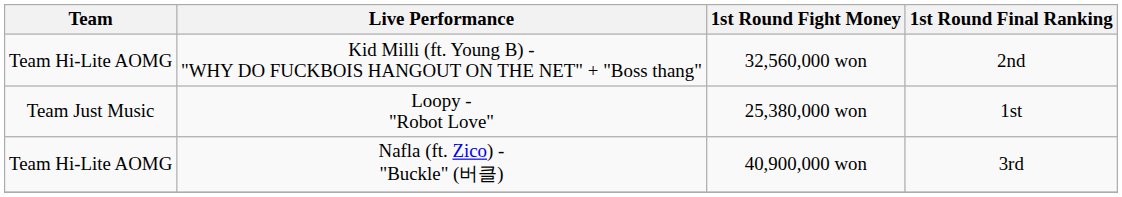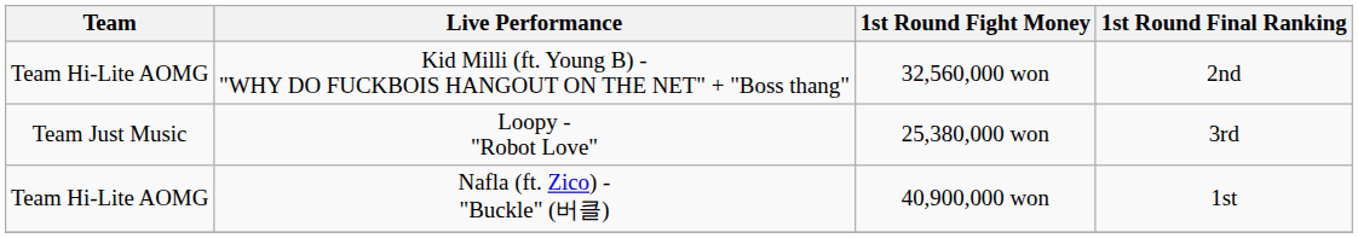Loopy - "Robot Love" | 1st Round Final Ranking: 1st -> 3rd
Nafla (ft. Zico) - "Buckle" (버클) | 1st Round Final Ranking: 3rd -> 1st
